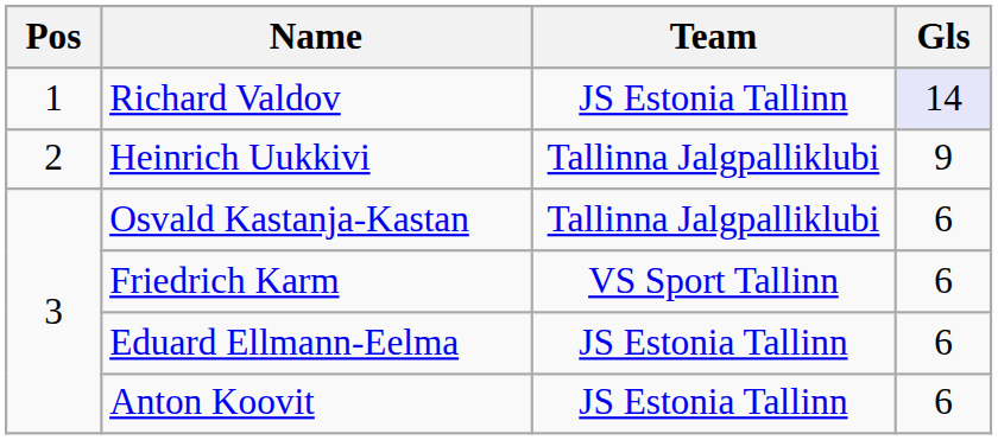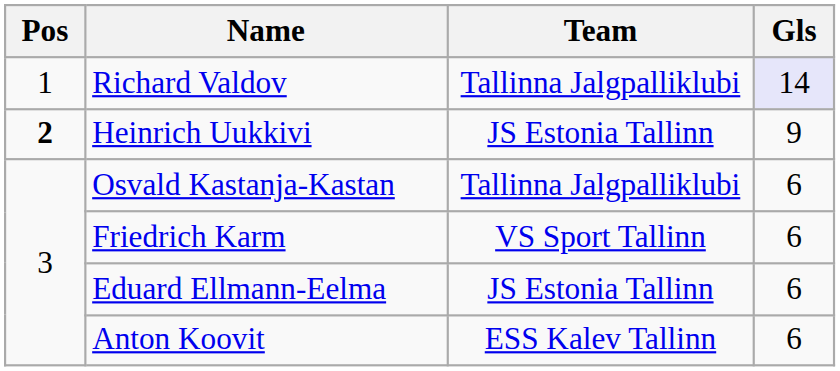Richard Valdov | Team: JS Estonia Tallinn -> Tallinna Jalgpalliklubi
Heinrich Uukkivi | Pos: normal -> bold
Heinrich Uukkivi | Team: Tallinna Jalgpalliklubi -> JS Estonia Tallinn
Anton Koovit | Team: JS Estonia Tallinn -> ESS Kalev Tallinn
